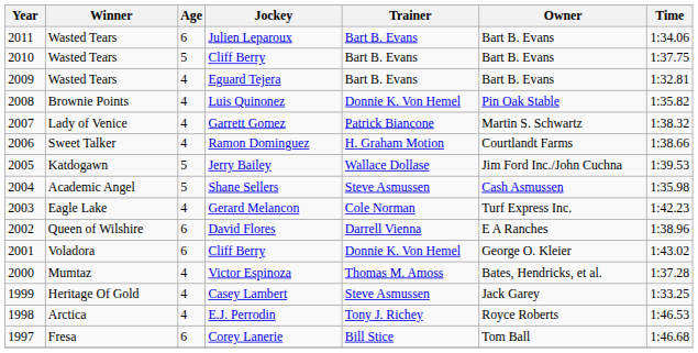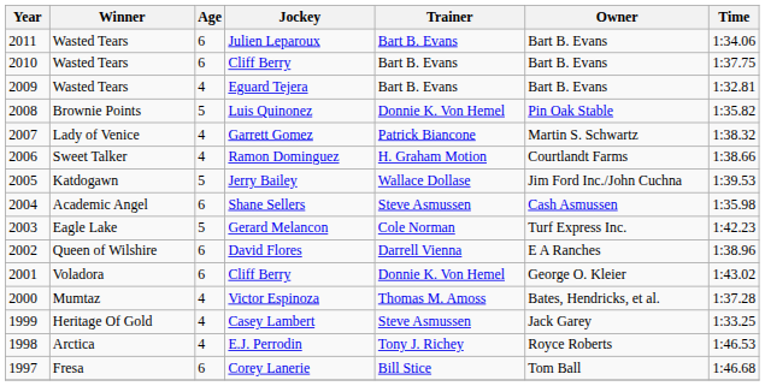2010 / Cliff Berry | Age: 5 -> 6
Luis Quinonez | Age: 4 -> 5
Shane Sellers | Age: 5 -> 6
Gerard Melancon | Age: 4 -> 5
